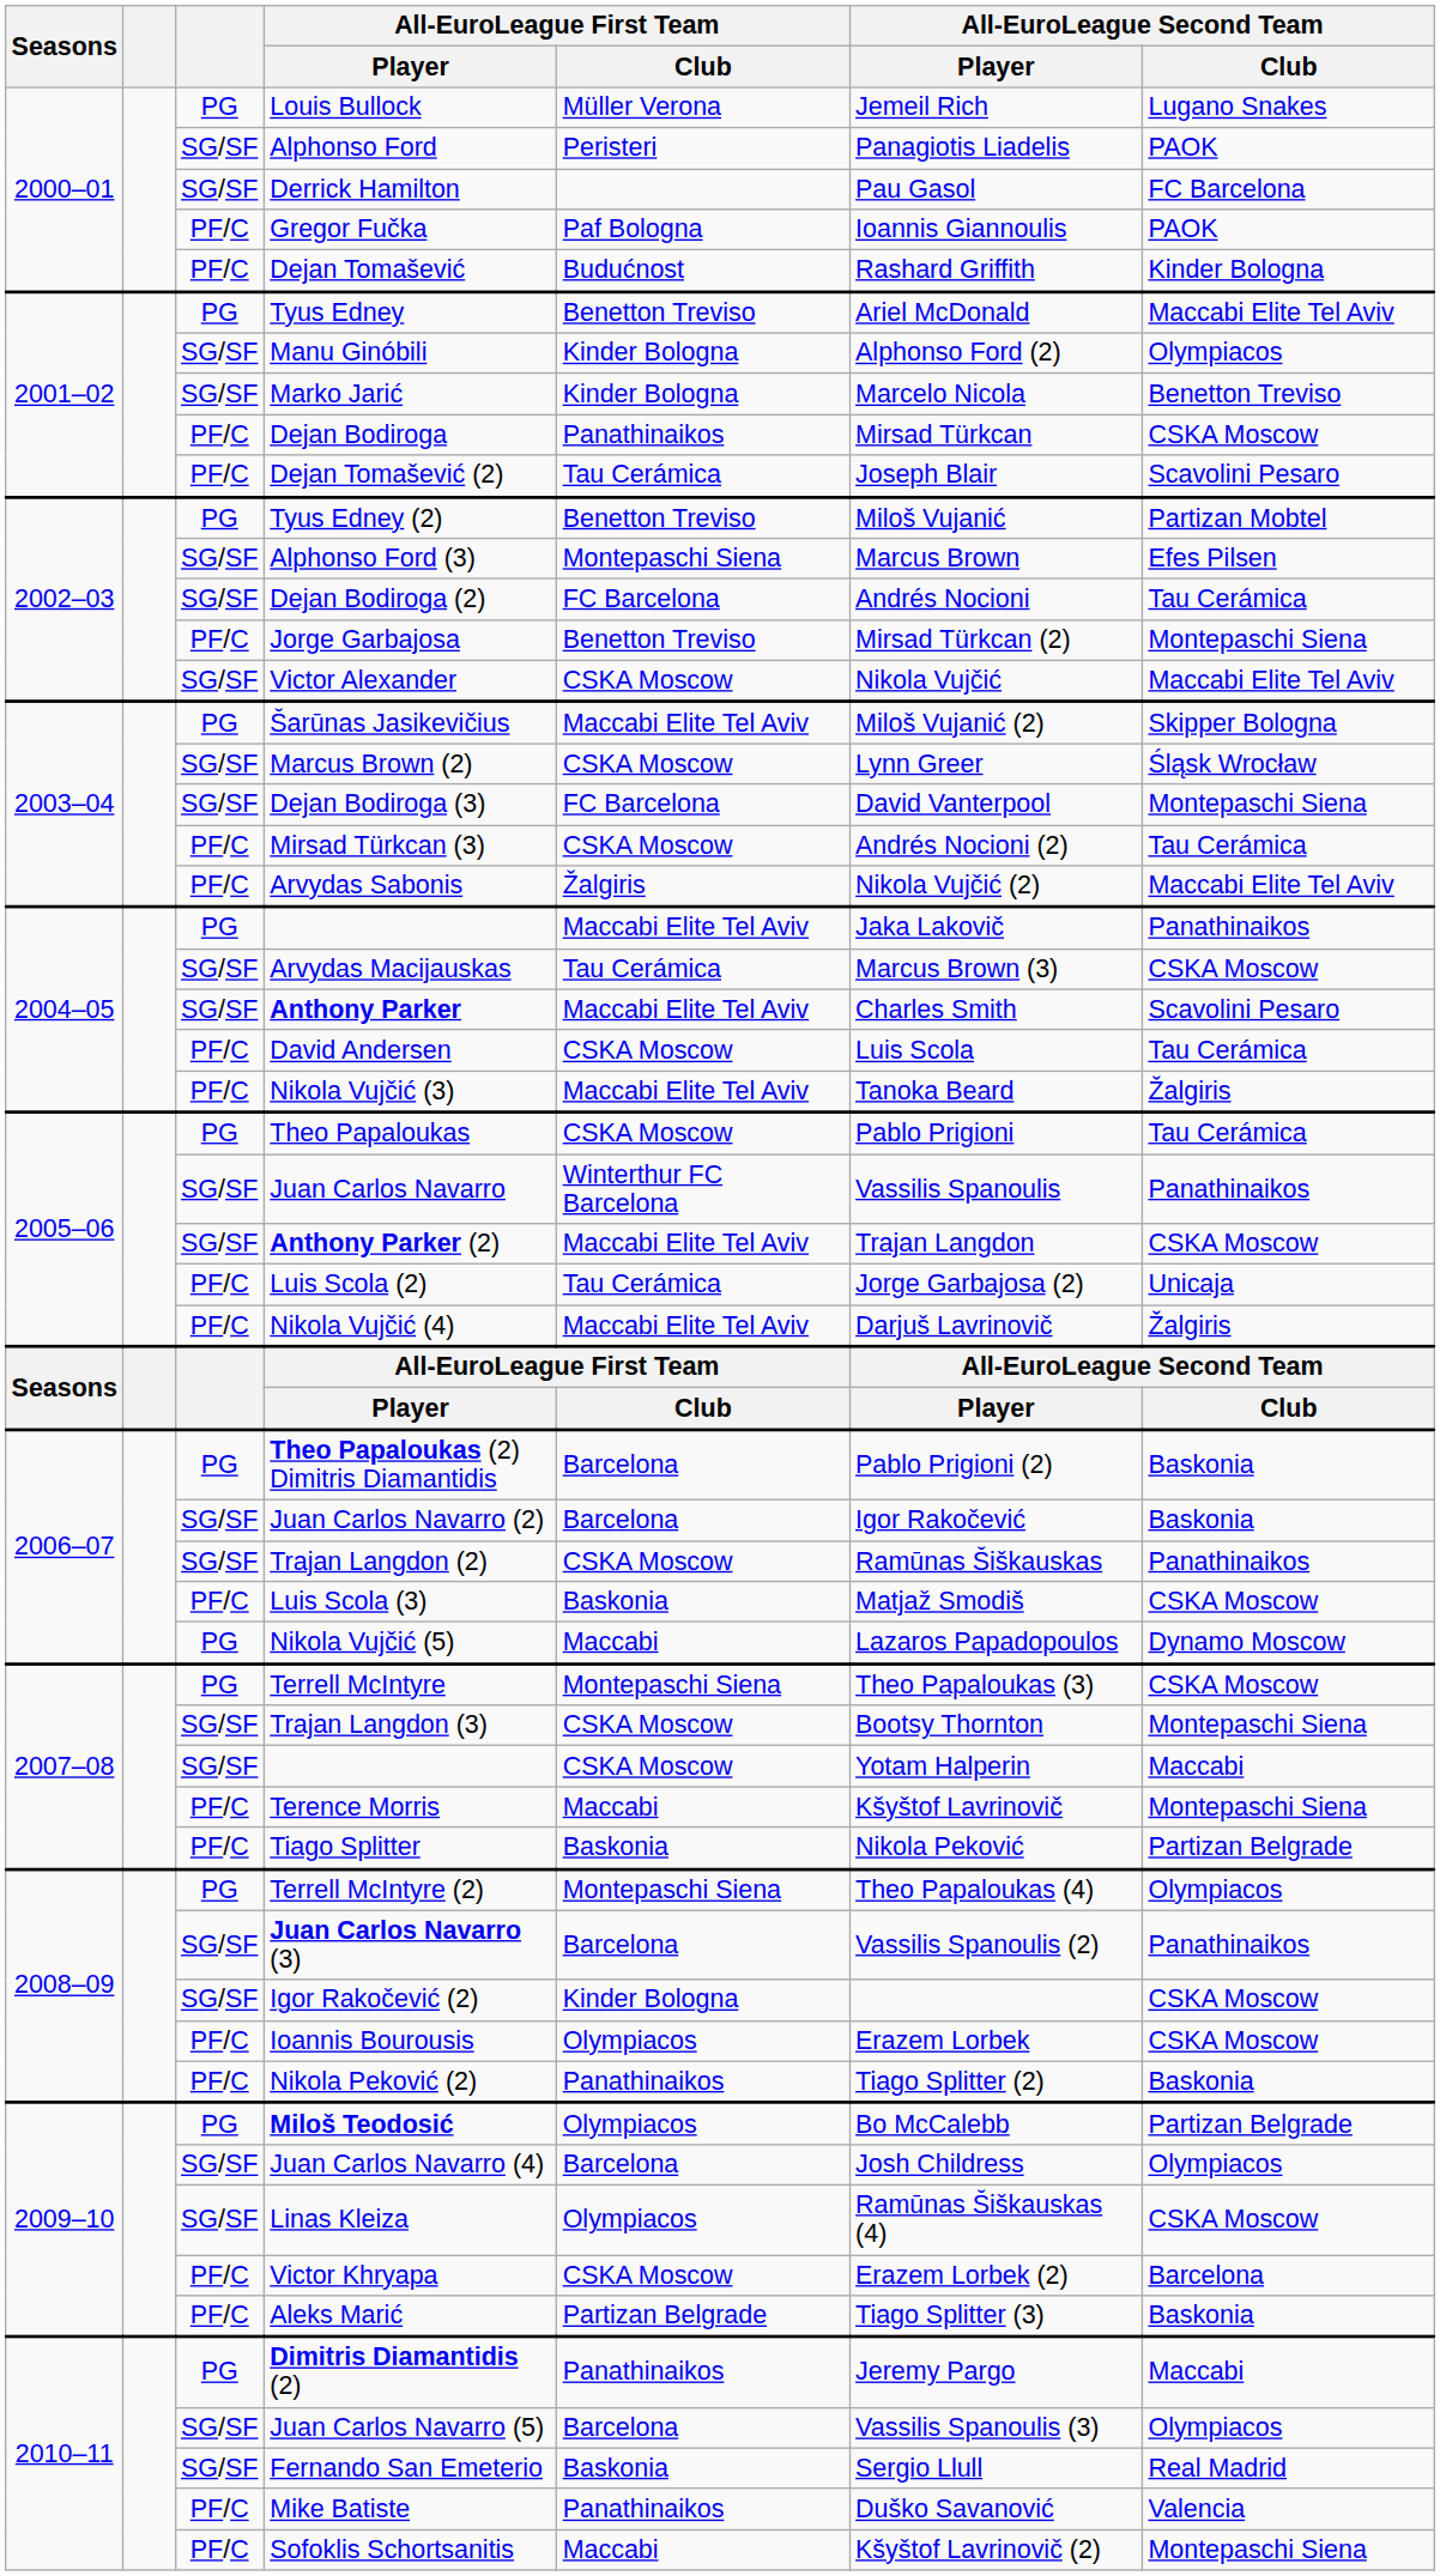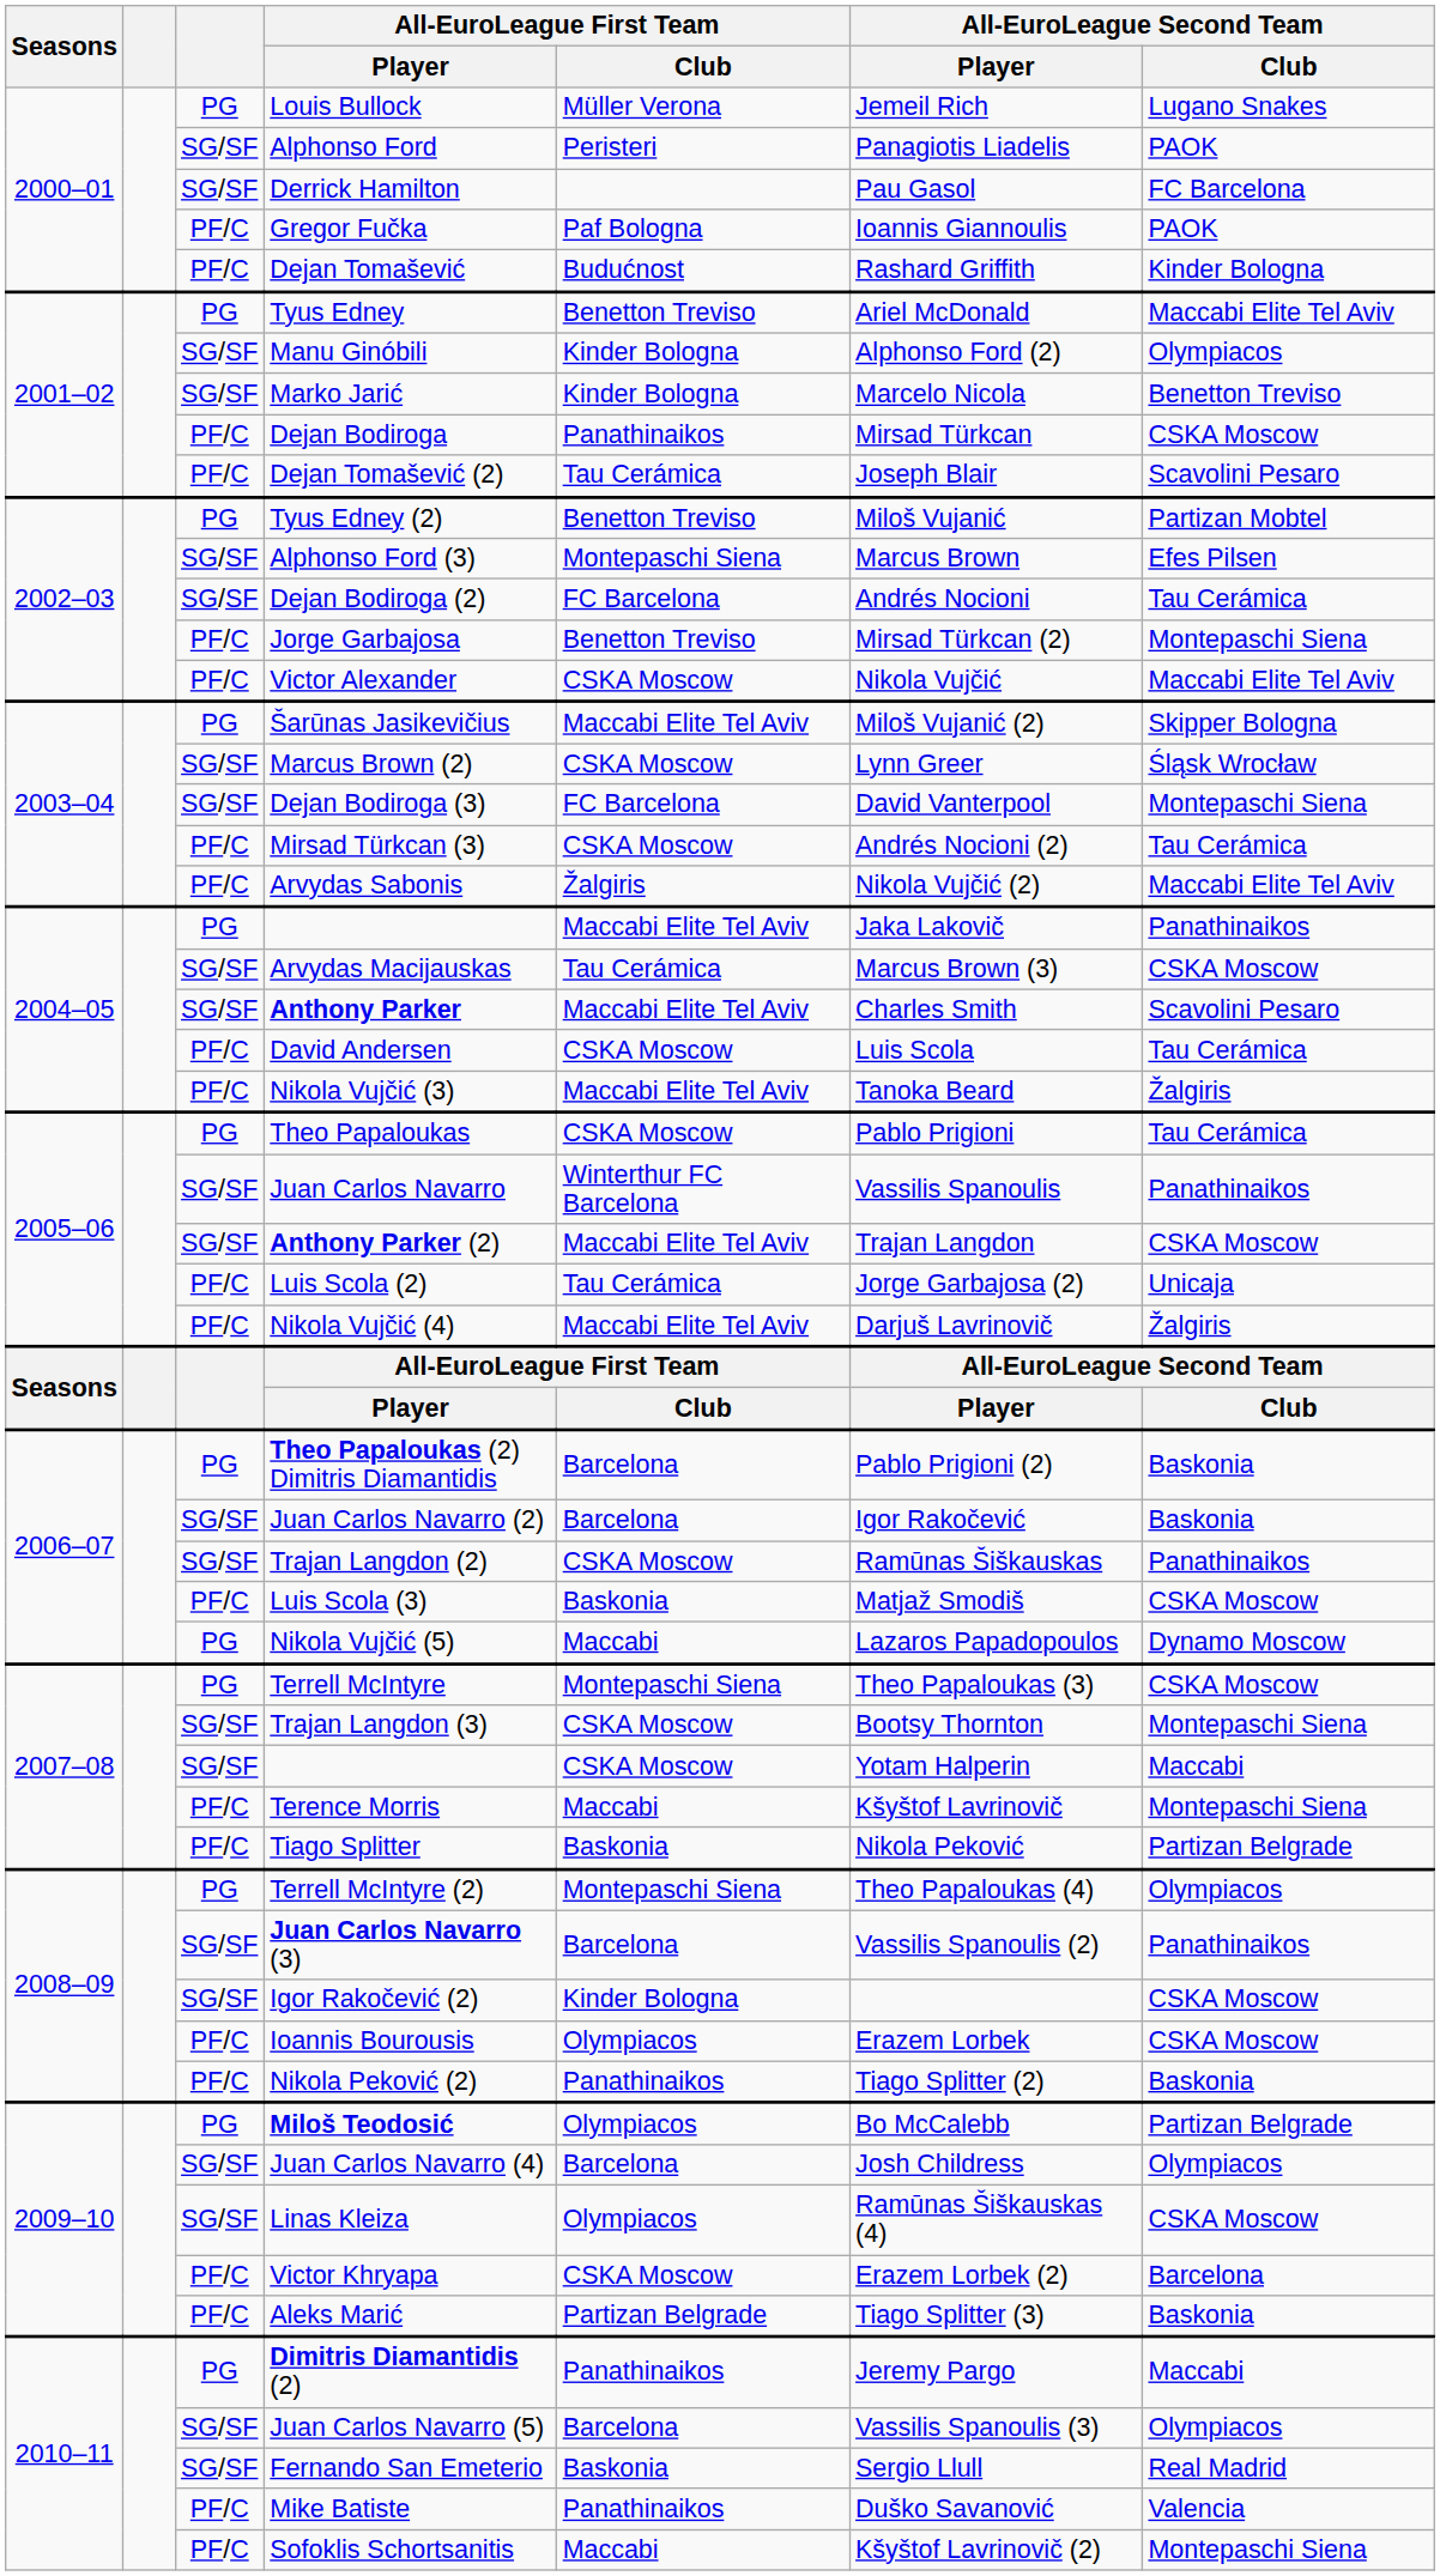Victor Alexander | column 3: SG/SF -> PF/C
